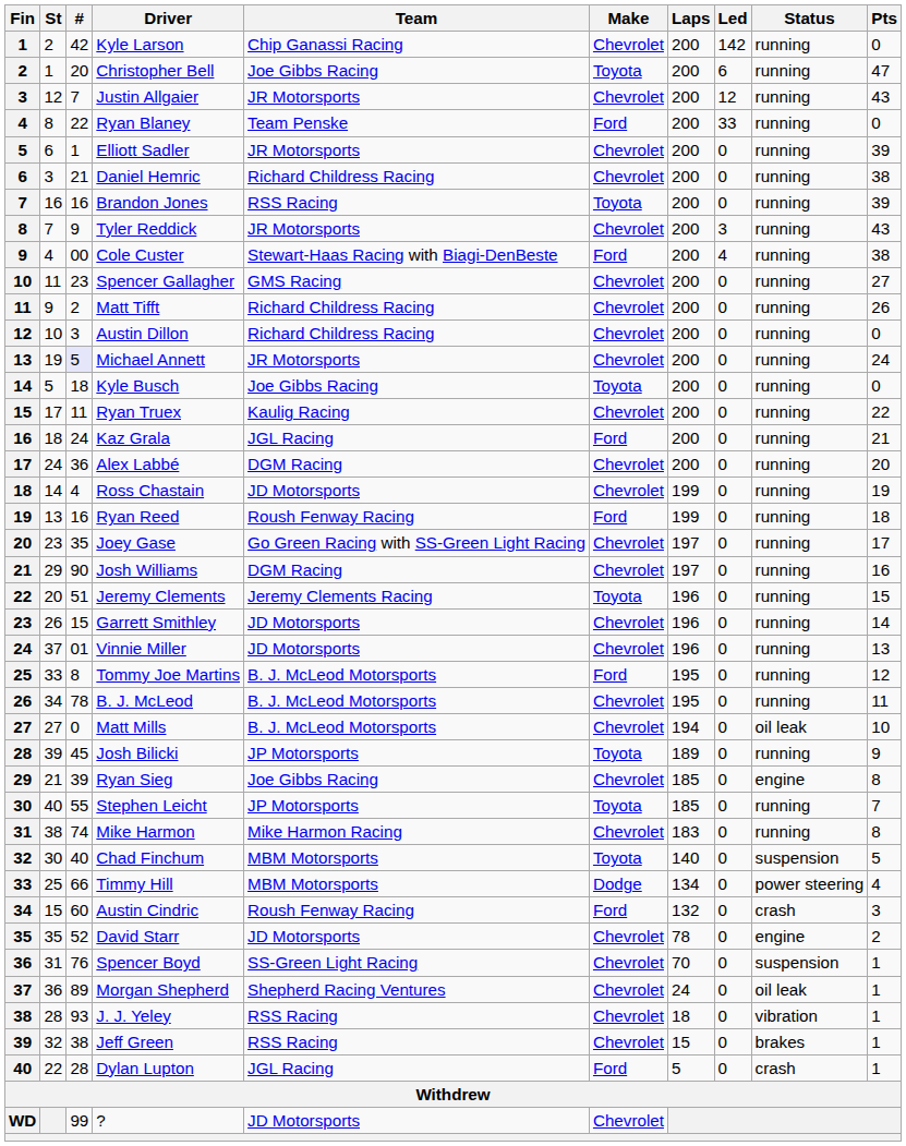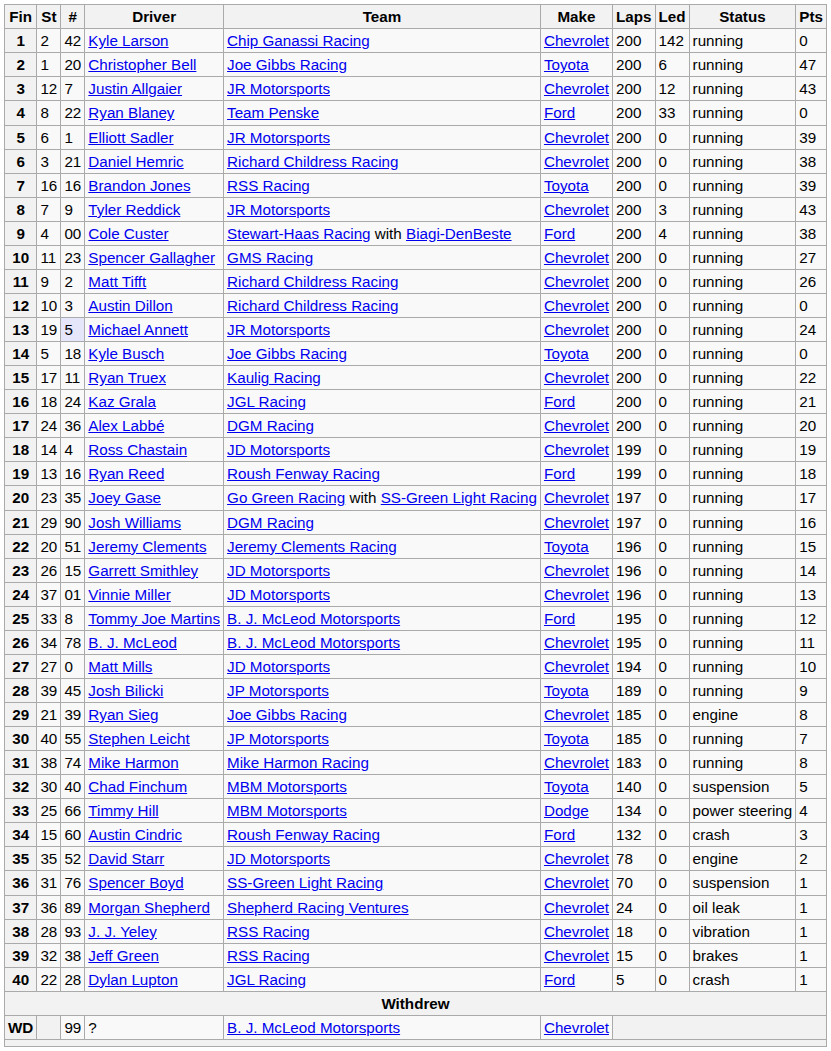Matt Mills | Team: B. J. McLeod Motorsports -> JD Motorsports
Matt Mills | Status: oil leak -> running
? | Team: JD Motorsports -> B. J. McLeod Motorsports
